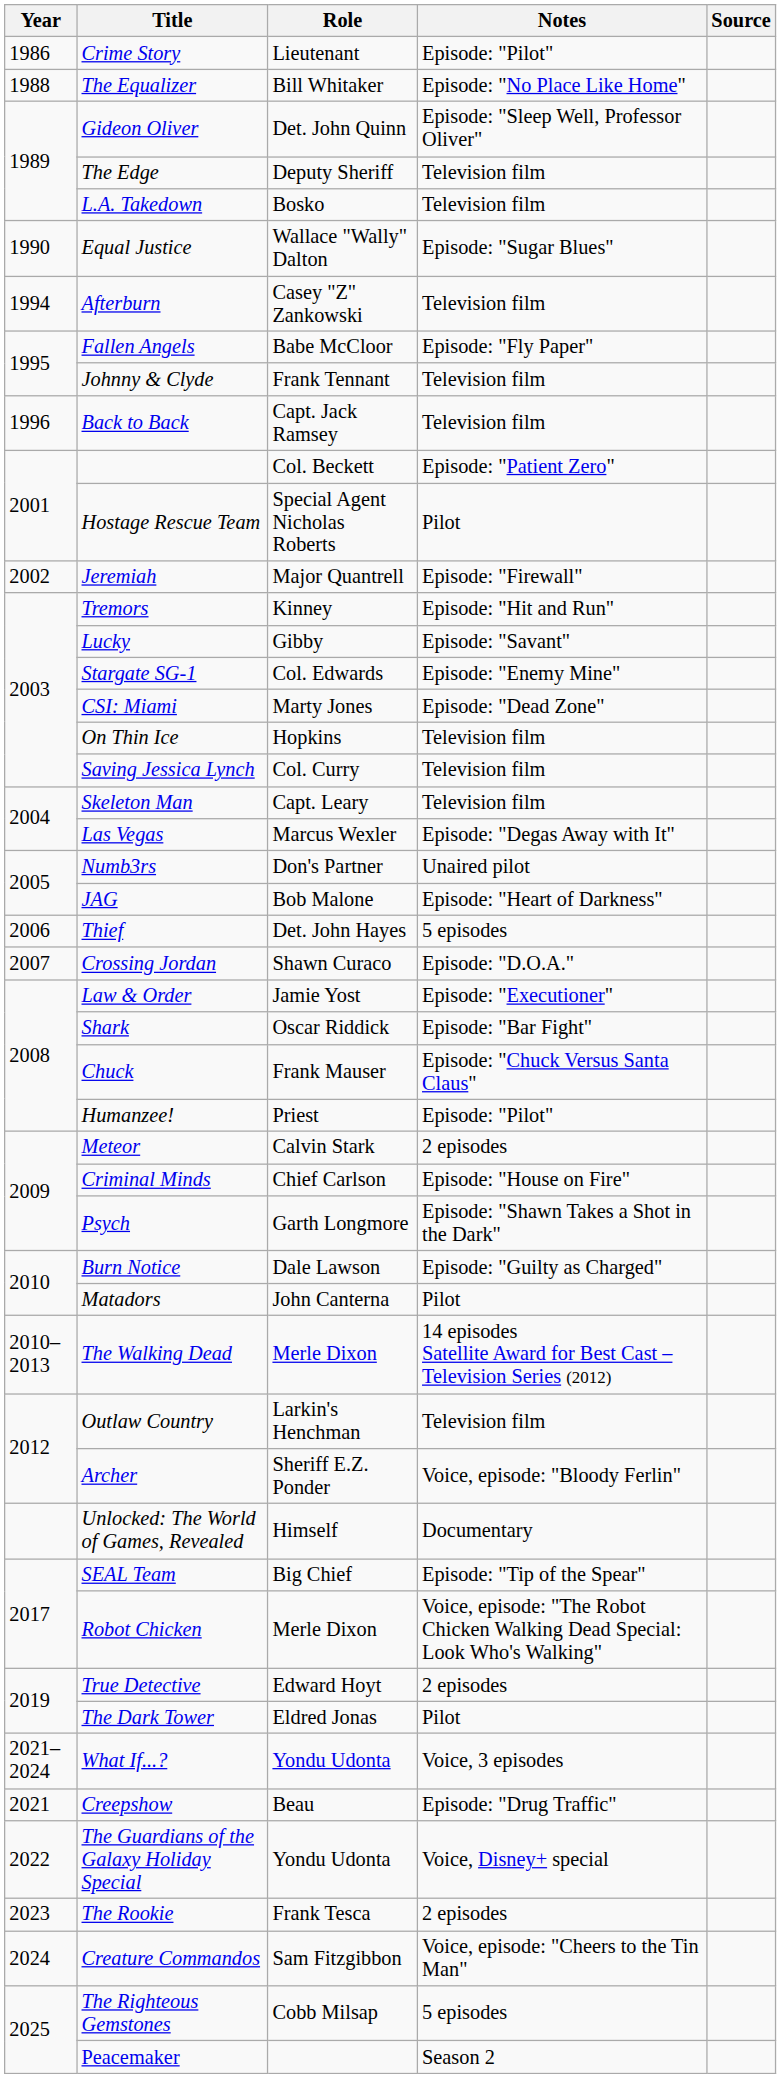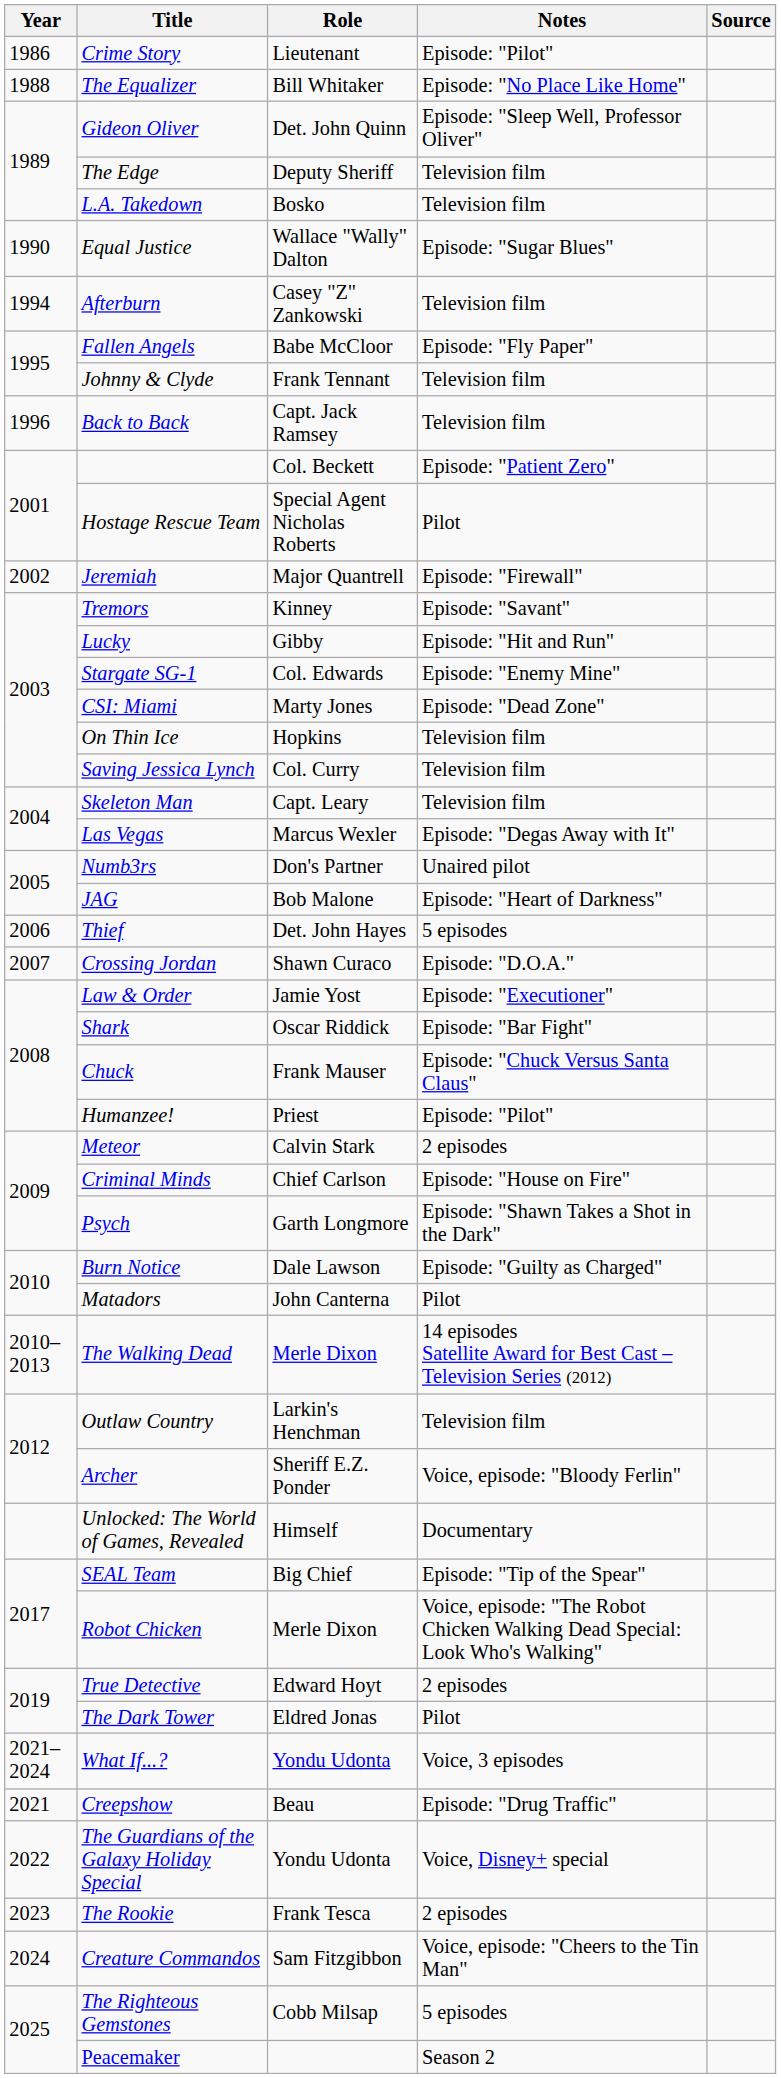Tremors | Notes: Episode: "Hit and Run" -> Episode: "Savant"
Lucky | Notes: Episode: "Savant" -> Episode: "Hit and Run"
